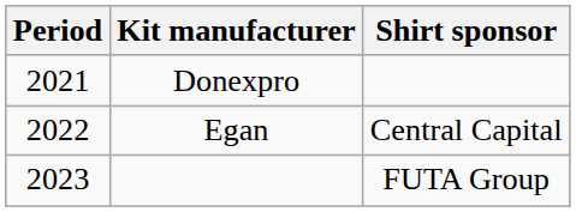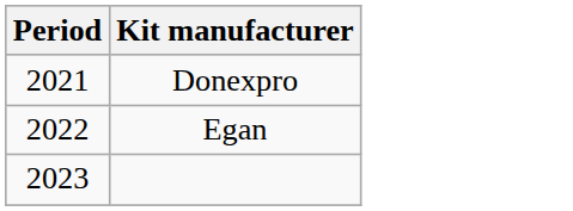- column: Shirt sponsor | Central Capital | FUTA Group
